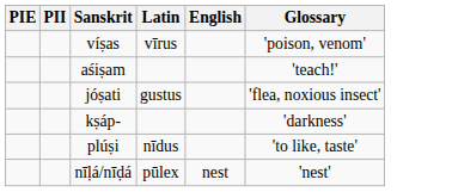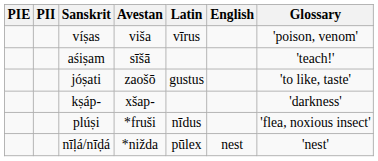+ column: Avestan | viša | sīšā | zaošō | xšap- | *fruši | *nižda
jóṣati | Glossary: 'flea, noxious insect' -> 'to like, taste'
plúṣi | Glossary: 'to like, taste' -> 'flea, noxious insect'
